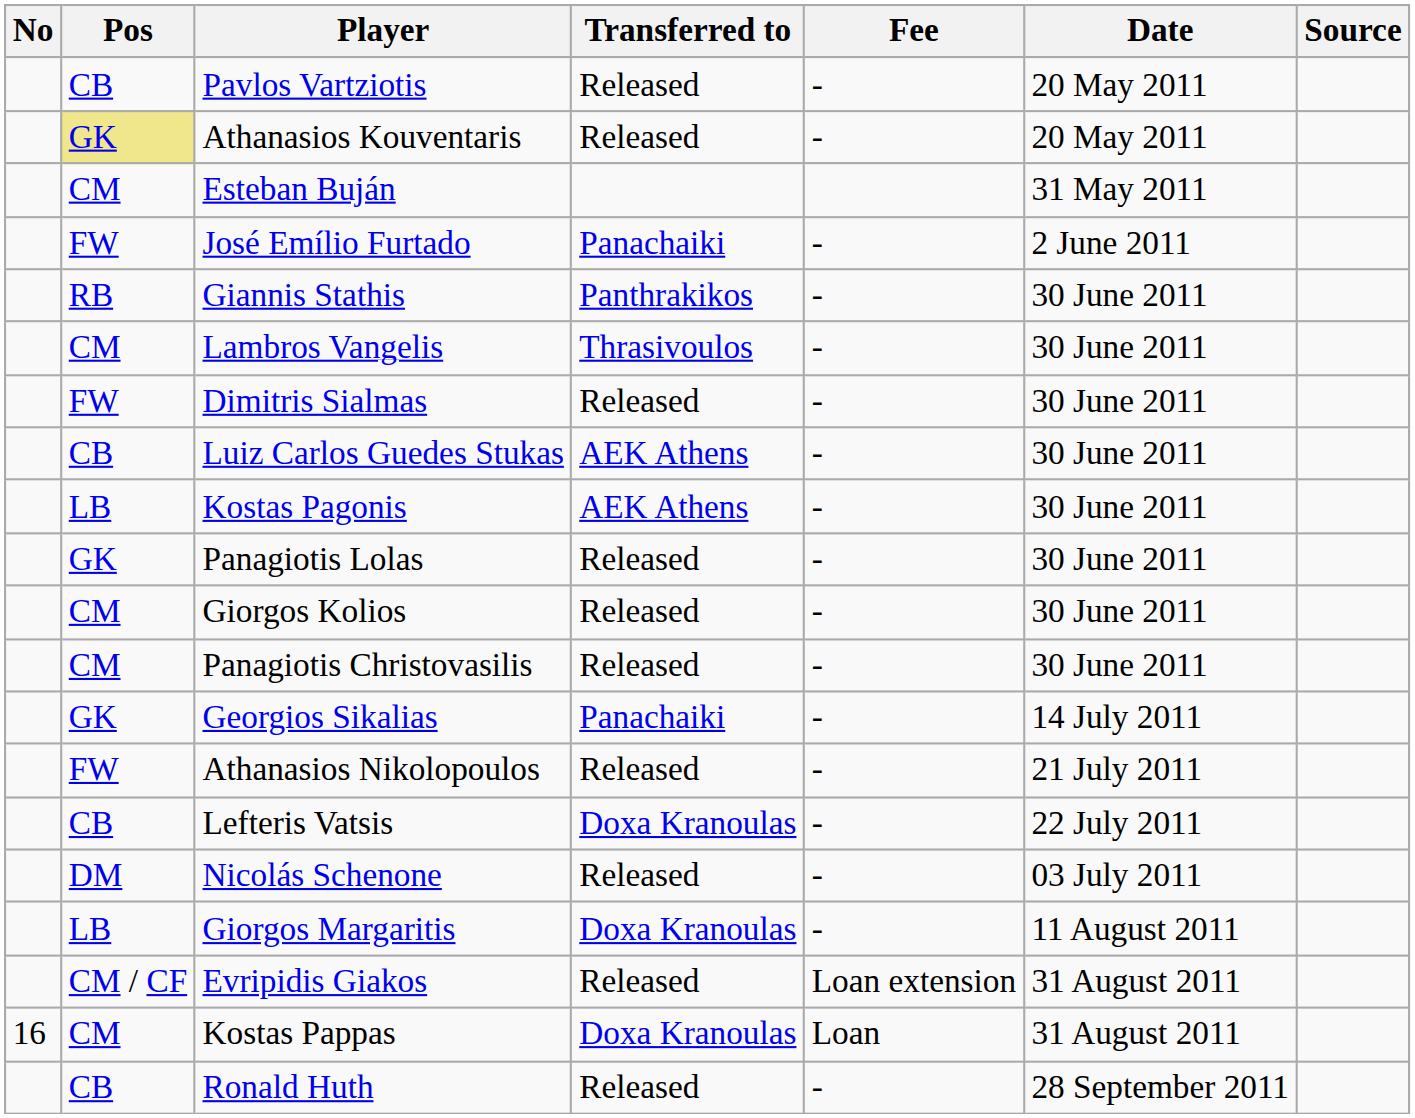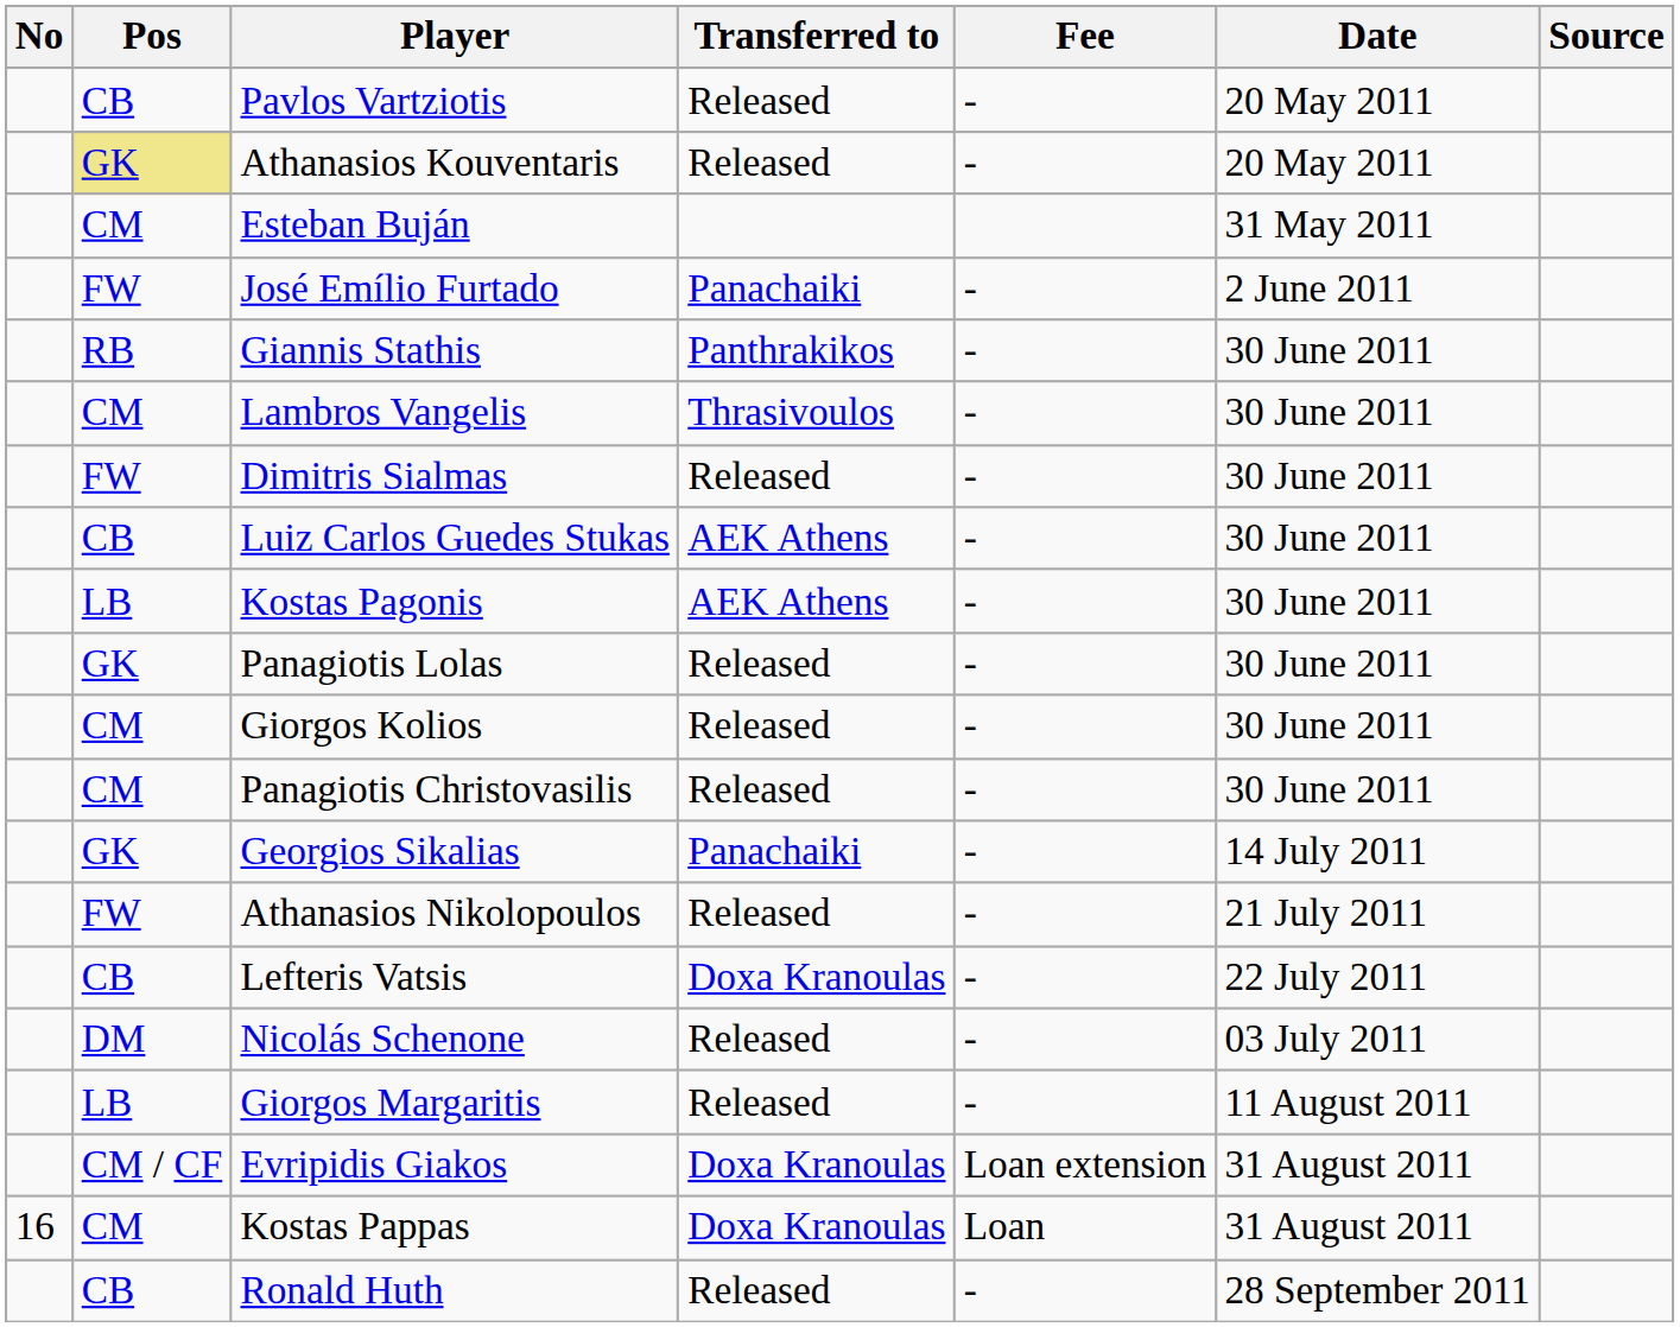Giorgos Margaritis | Transferred to: Doxa Kranoulas -> Released
Evripidis Giakos | Transferred to: Released -> Doxa Kranoulas
